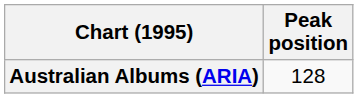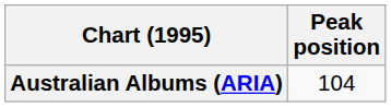Australian Albums (ARIA) | Peak position: 128 -> 104
